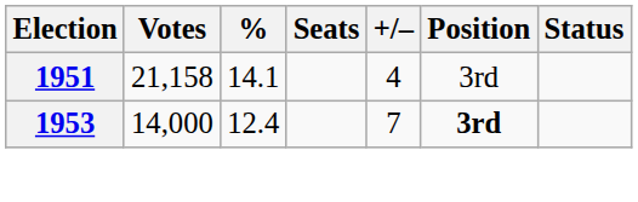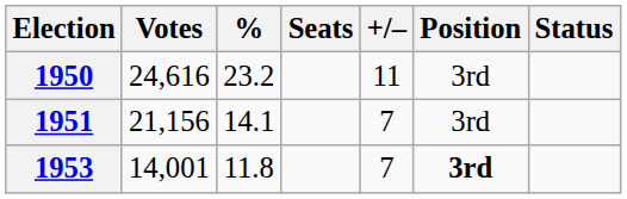+ row: 1950 | 24,616 | 23.2 | 11 | 3rd
1951 | Votes: 21,158 -> 21,156
1951 | +/–: 4 -> 7
1953 | Votes: 14,000 -> 14,001
1953 | %: 12.4 -> 11.8
